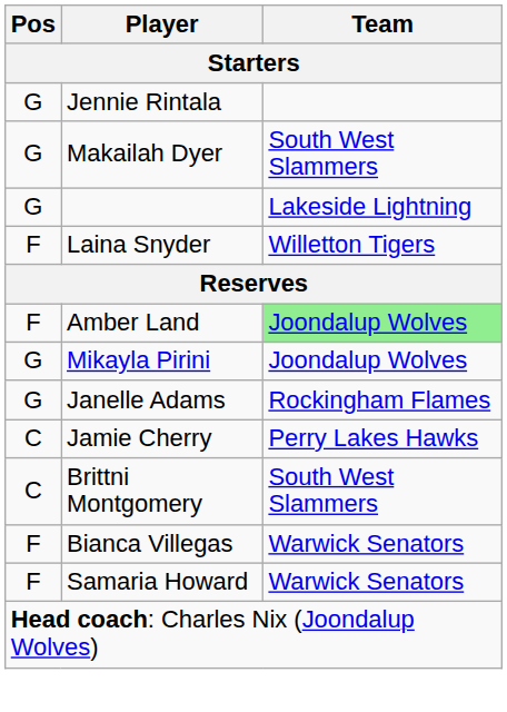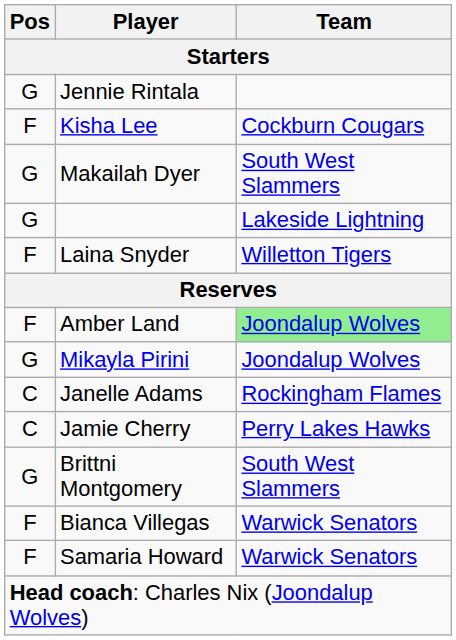+ row: F | Kisha Lee | Cockburn Cougars
Janelle Adams | Pos: G -> C
Brittni Montgomery | Pos: C -> G
